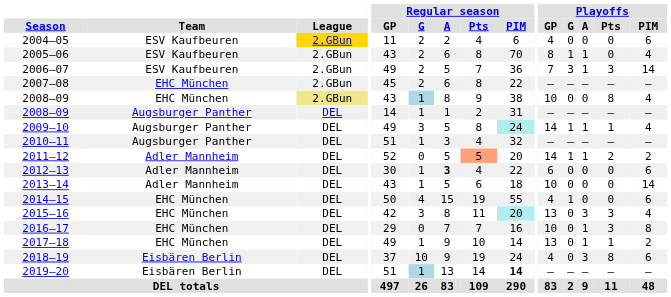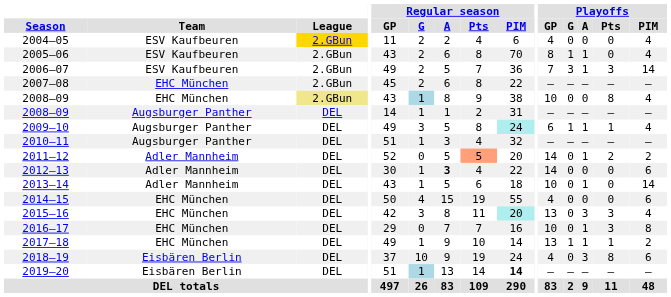2004–05 | Playoffs / PIM: 6 -> 4
2009–10 | Playoffs / GP: 14 -> 6
2011–12 | Playoffs / G: 1 -> 0
2012–13 | Playoffs / GP: 6 -> 14
2013–14 | Playoffs / A: 0 -> 1
2014–15 | Playoffs / G: 1 -> 0
2017–18 | Playoffs / G: 0 -> 1
